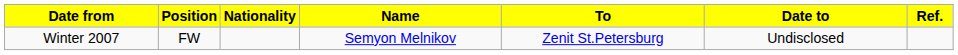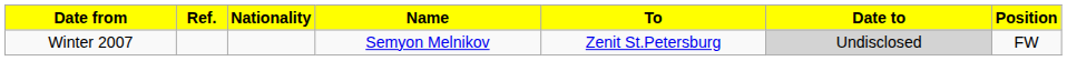columns swapped: Position <-> Ref.
Winter 2007 | Date to: no background -> lightgrey background
